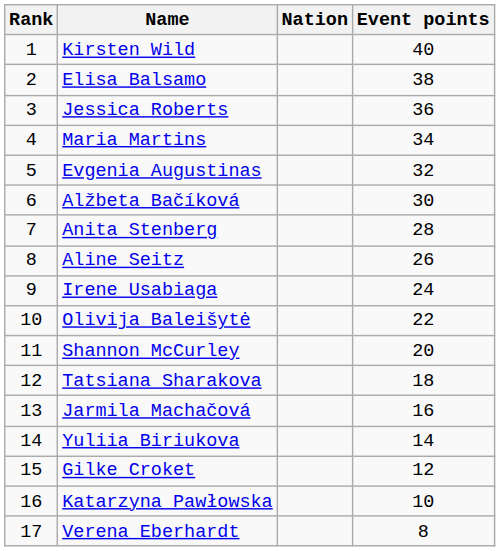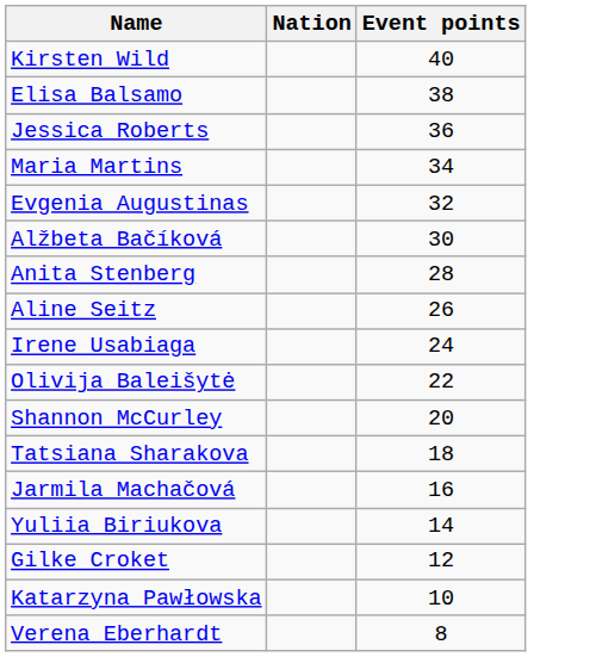- column: Rank | 1 | 2 | 3 | 4 | 5 | 6 | 7 | 8 | 9 | 10 | 11 | 12 | 13 | 14 | 15 | 16 | 17
